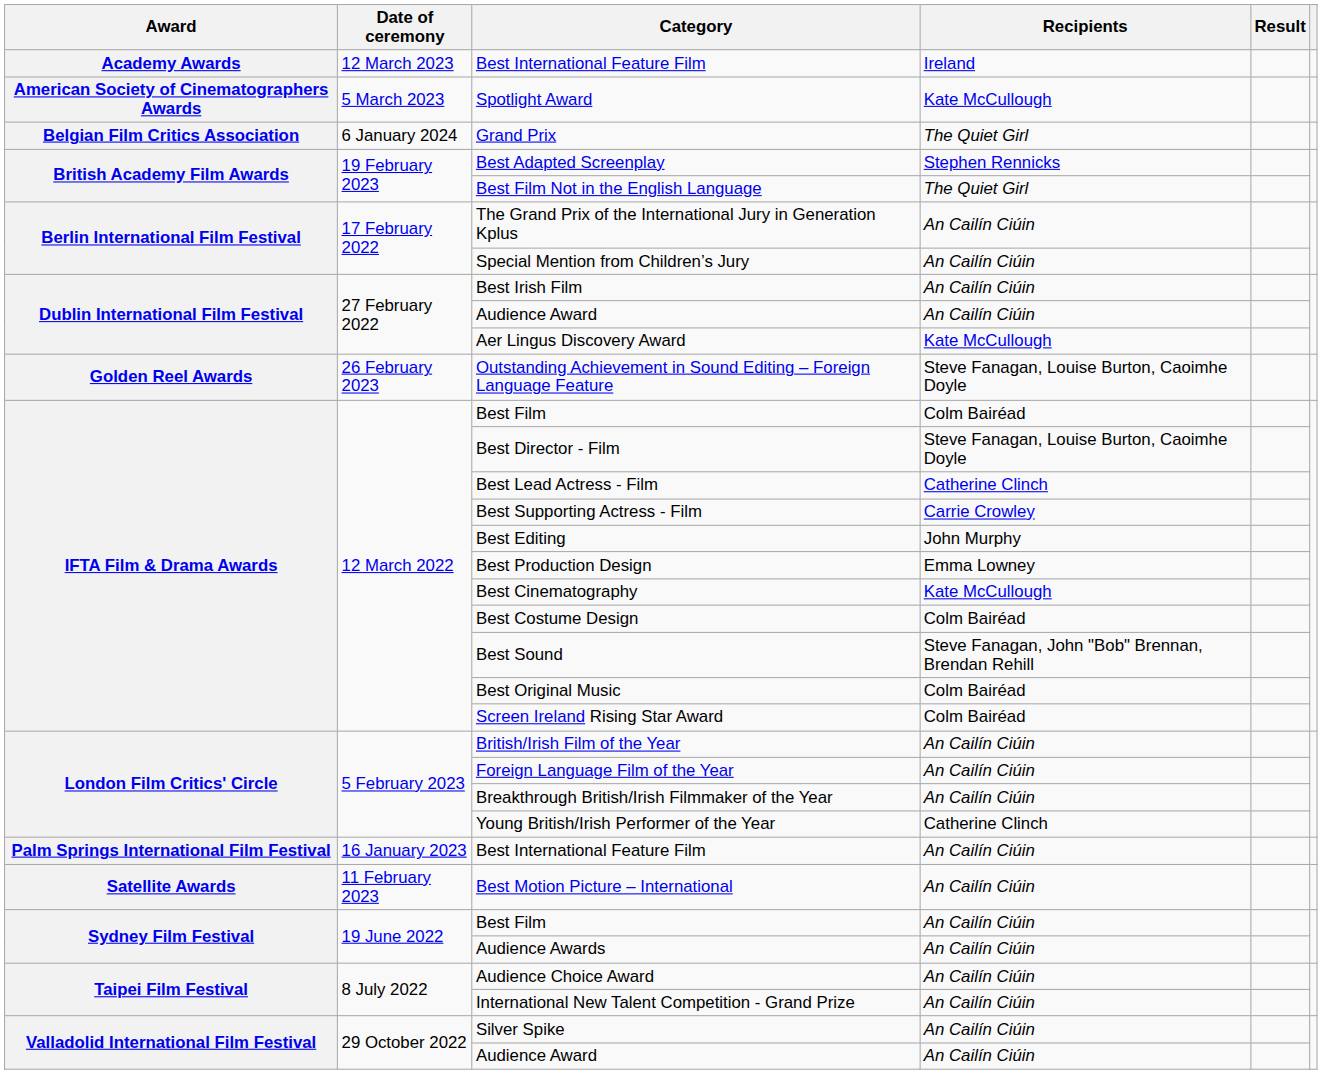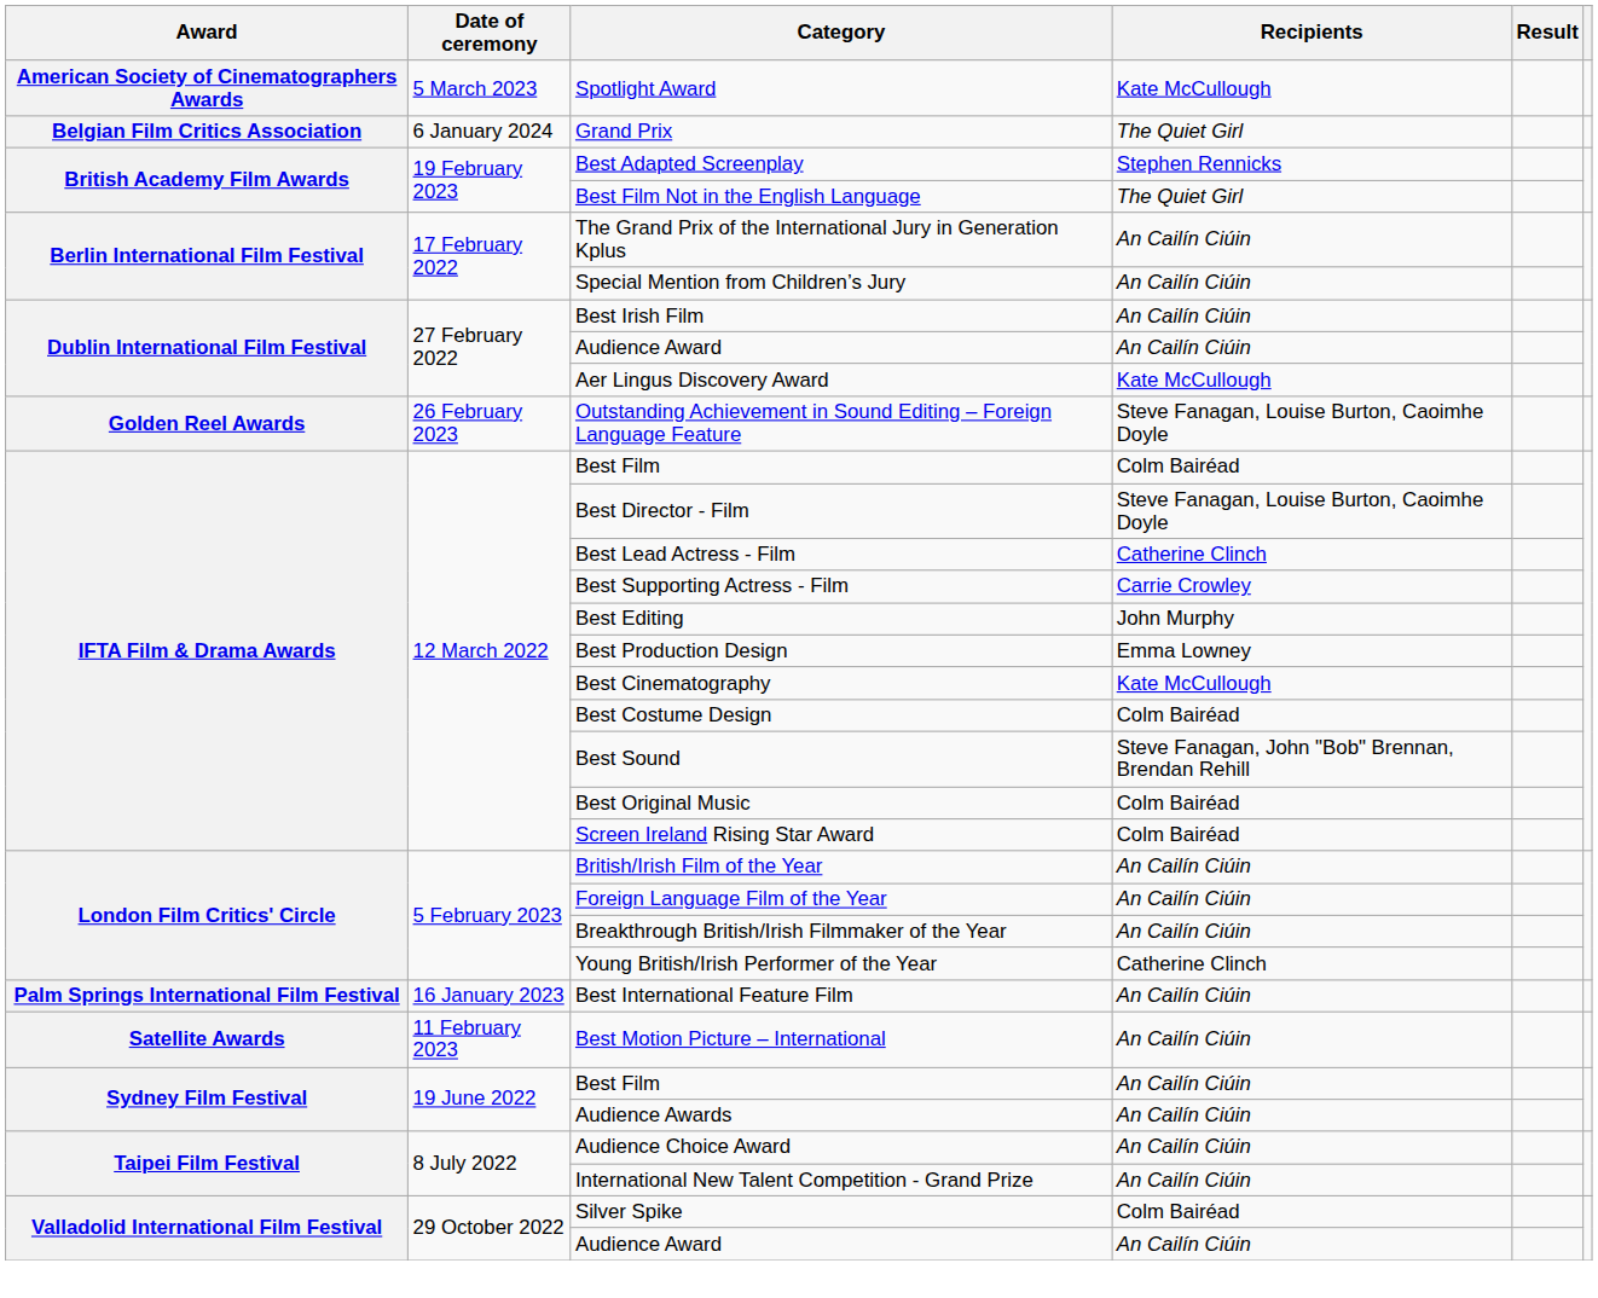- row: Academy Awards | 12 March 2023 | Best International Feature Film | Ireland
Silver Spike | Recipients: An Cailín Ciúin -> Colm Bairéad
